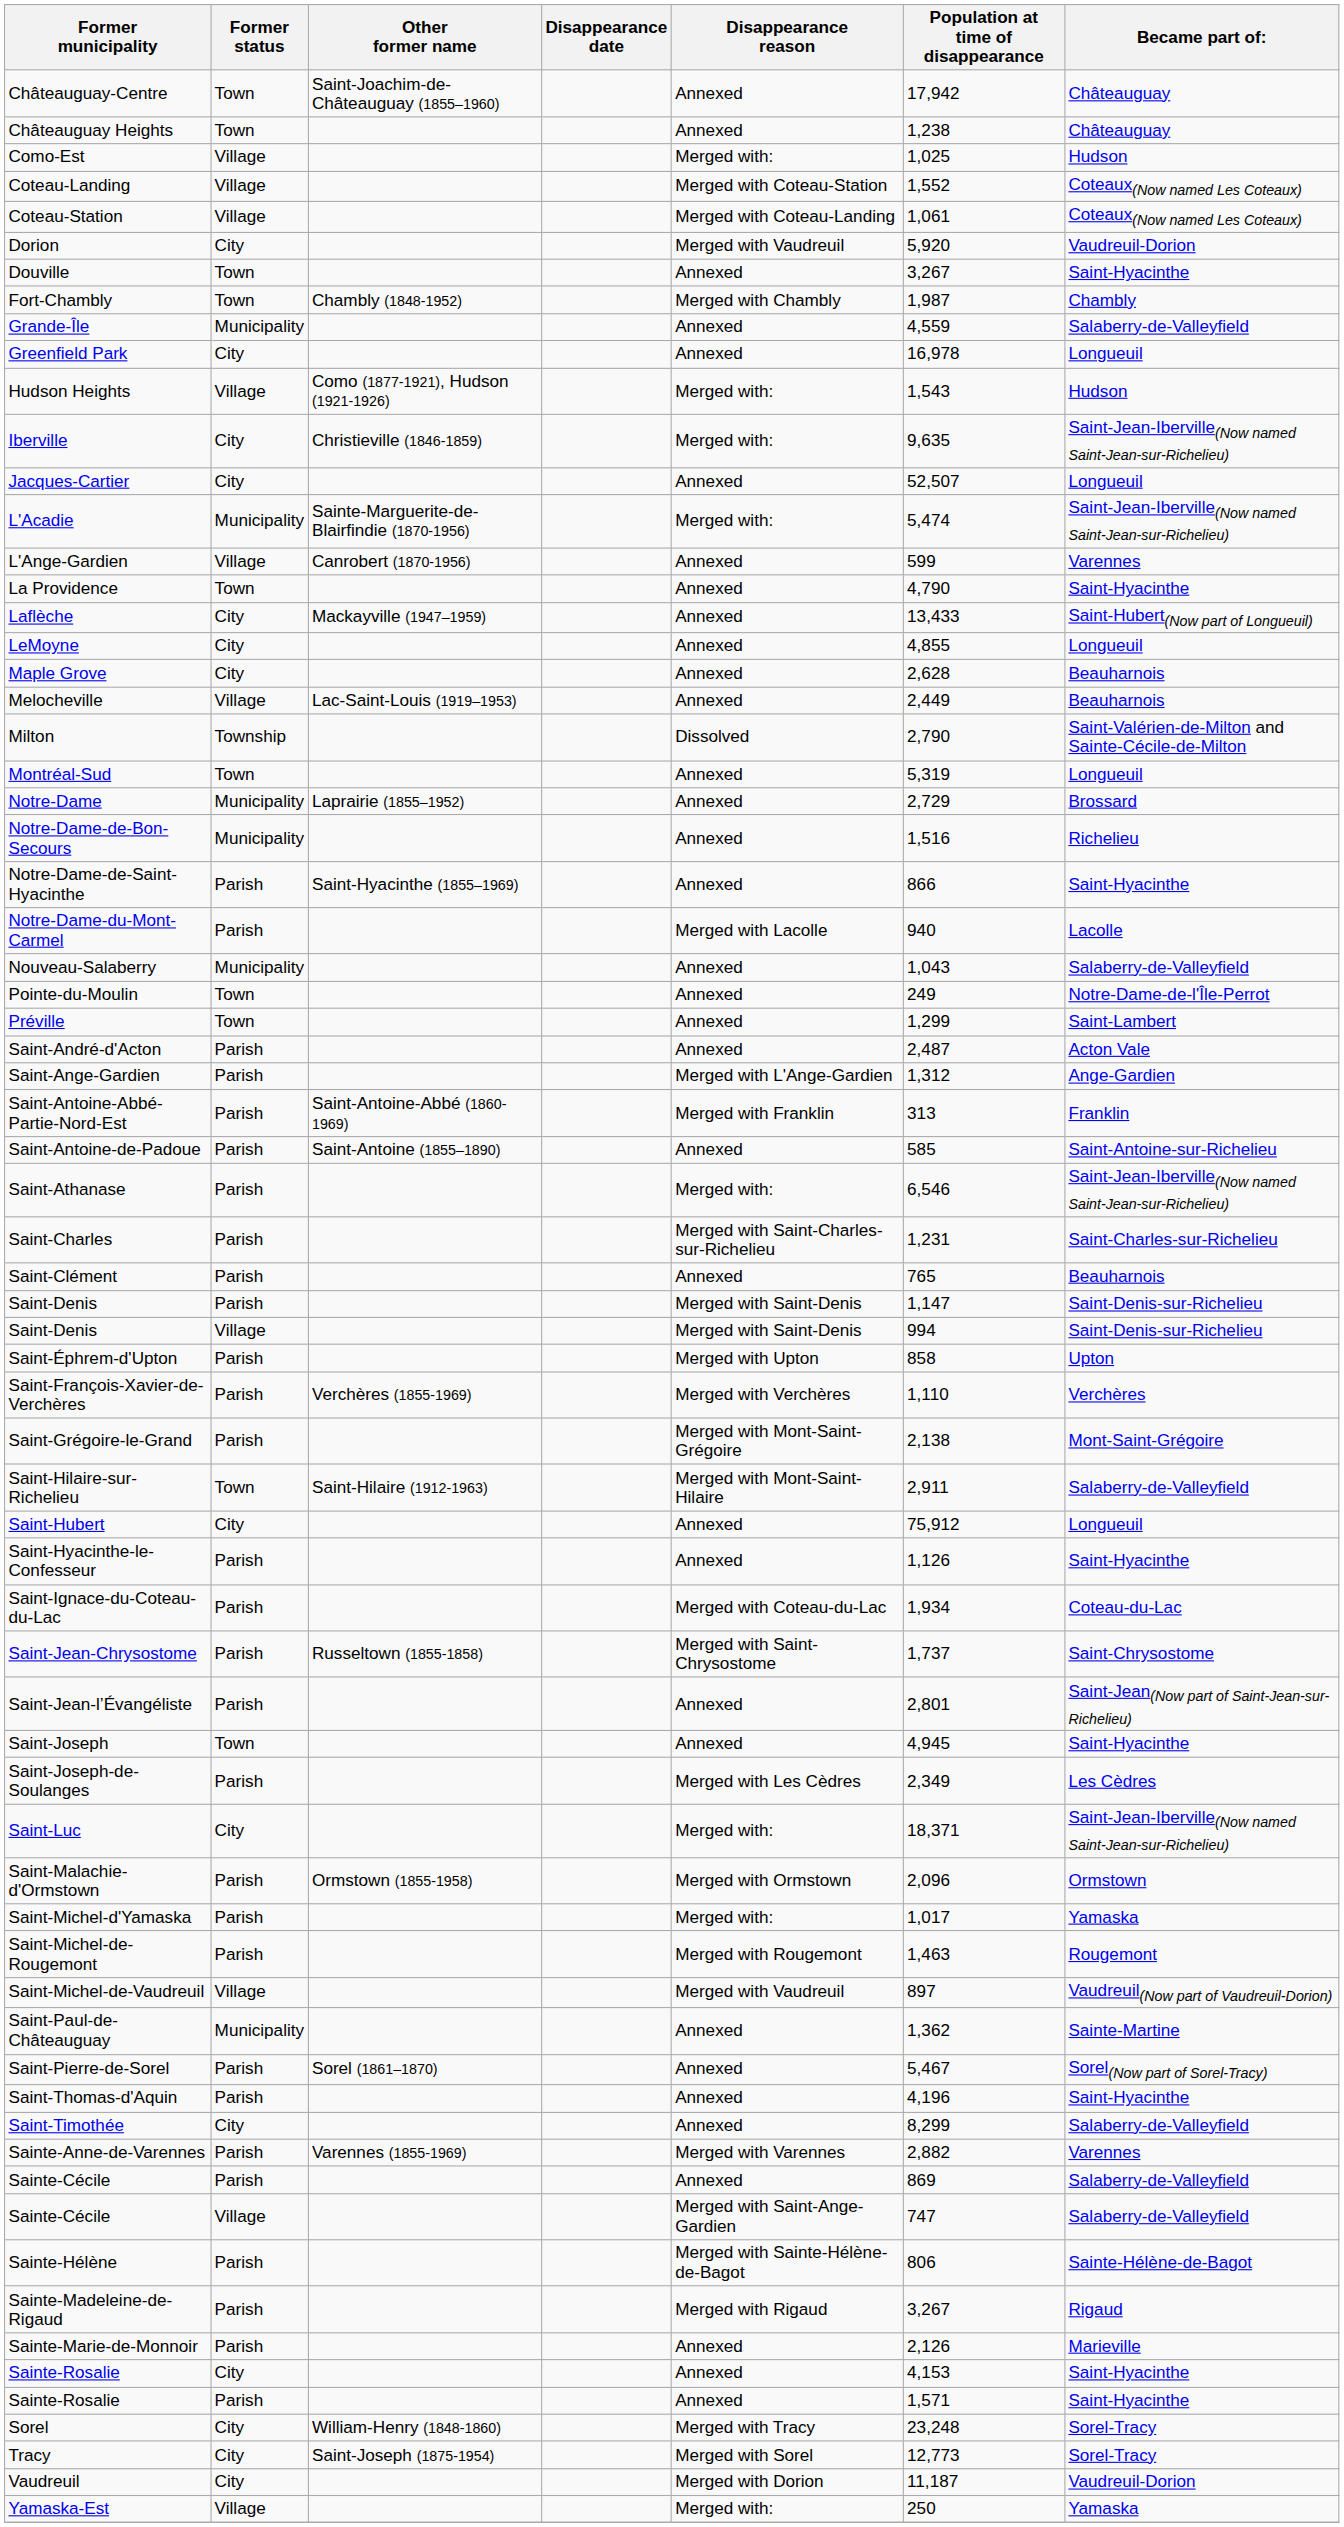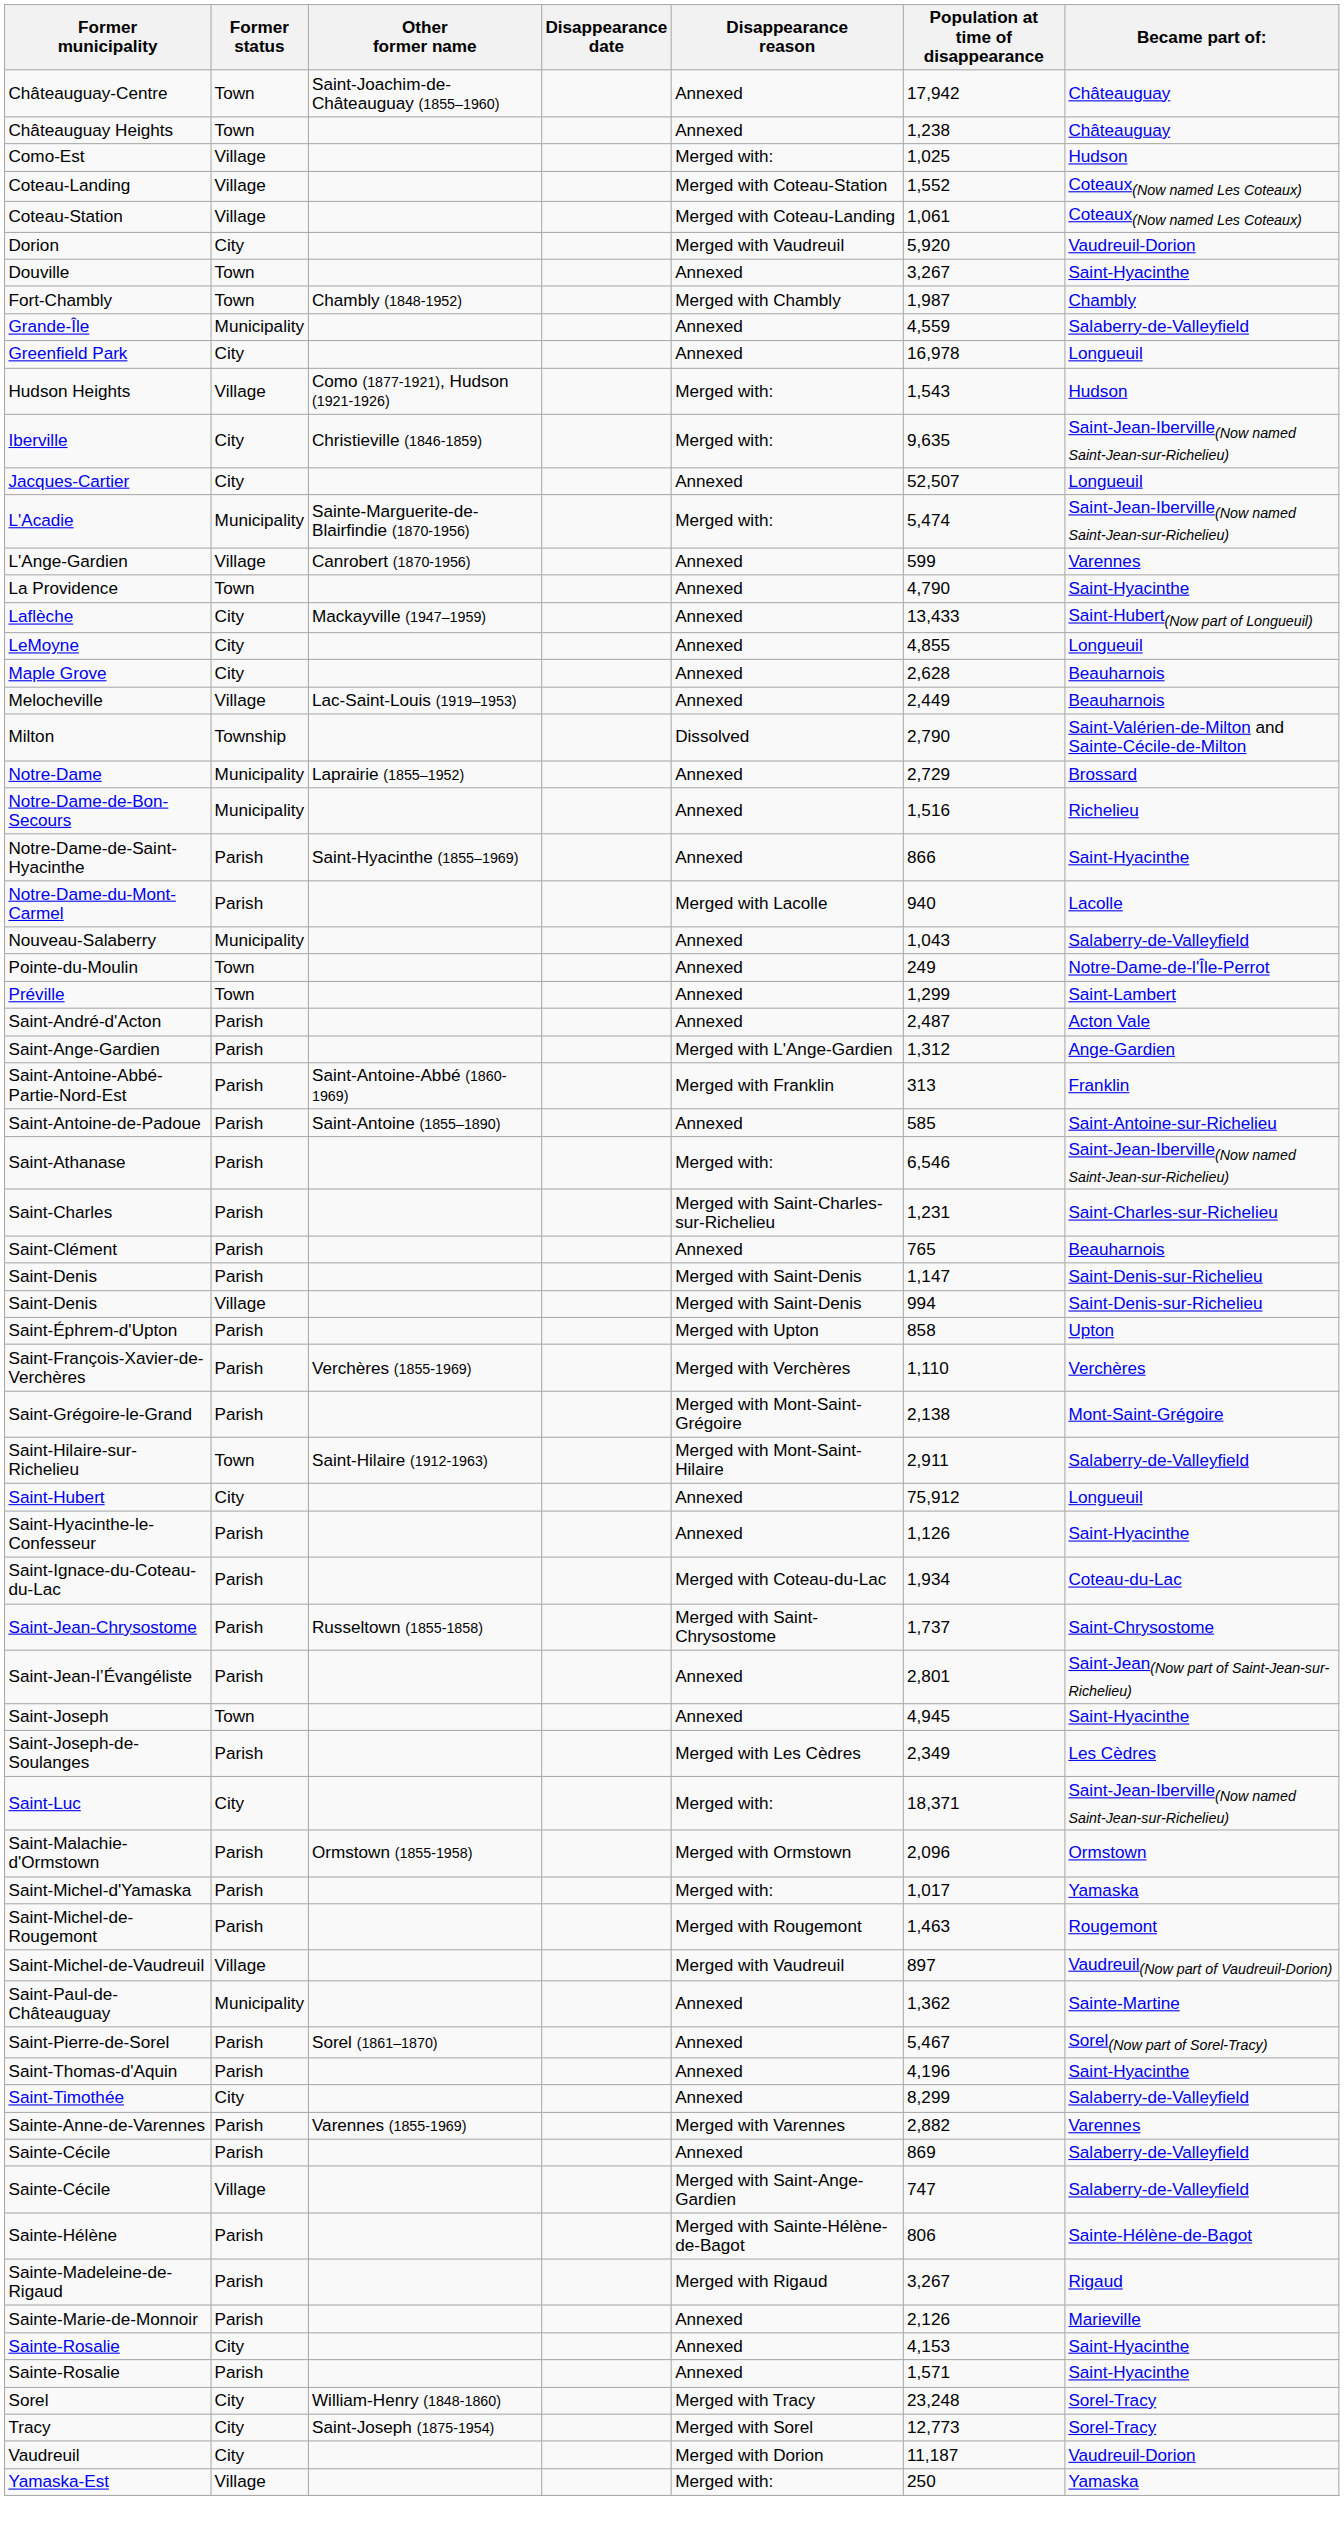- row: Montréal-Sud | Town | Annexed | 5,319 | Longueuil
